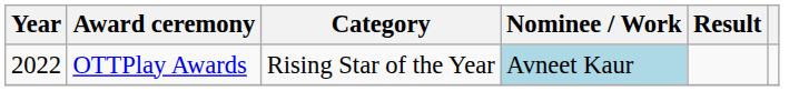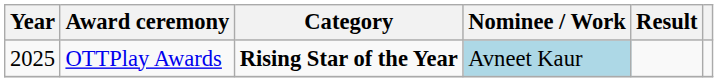OTTPlay Awards | Year: 2022 -> 2025
OTTPlay Awards | Category: normal -> bold
